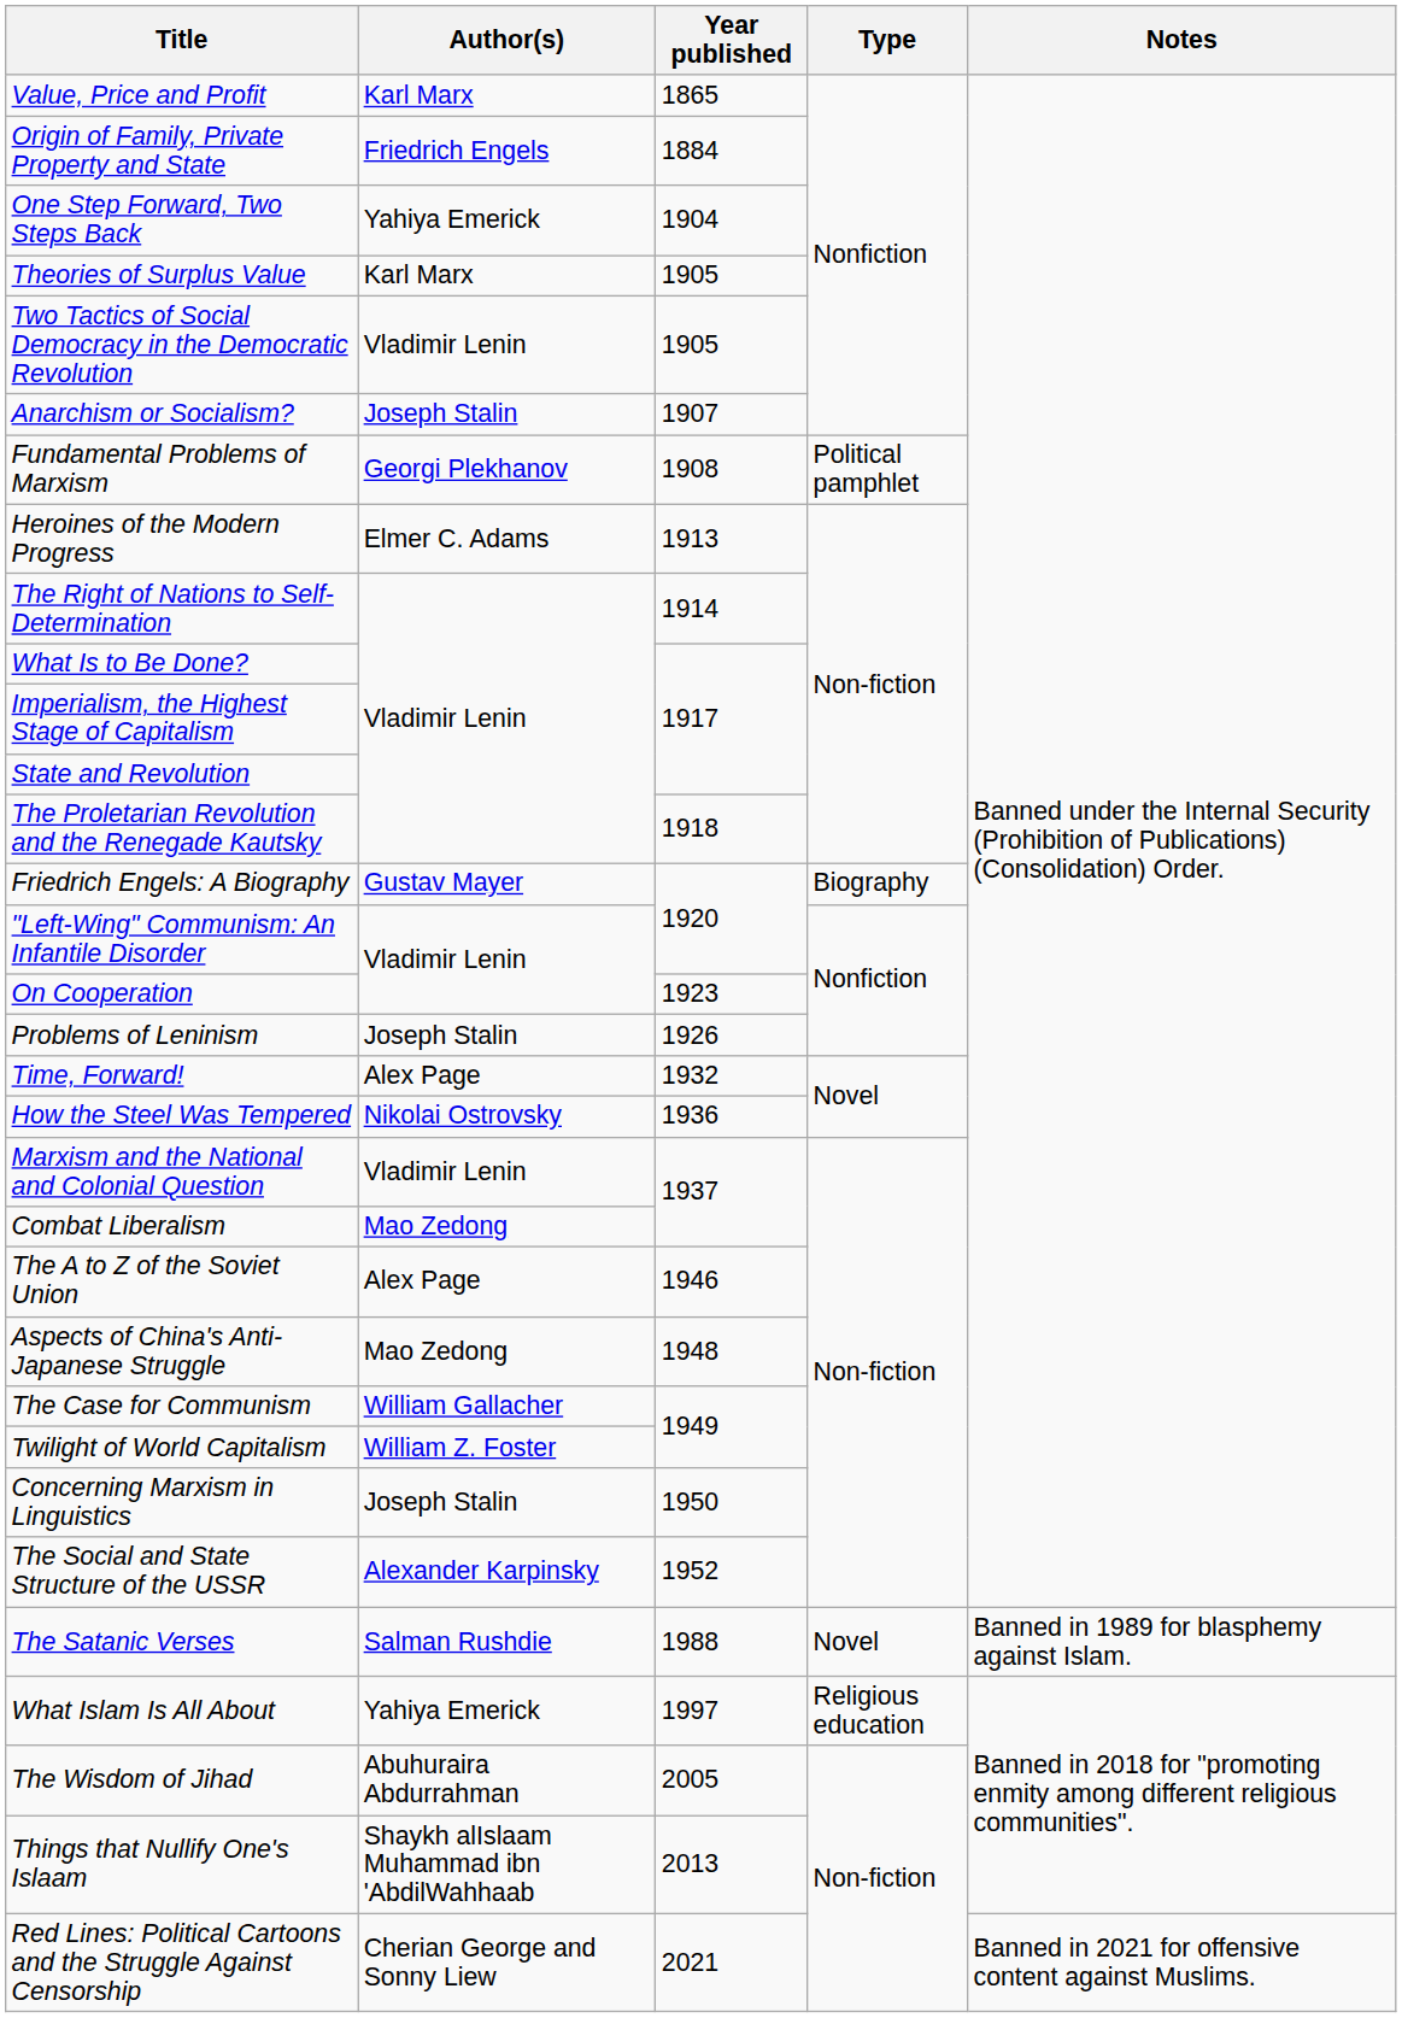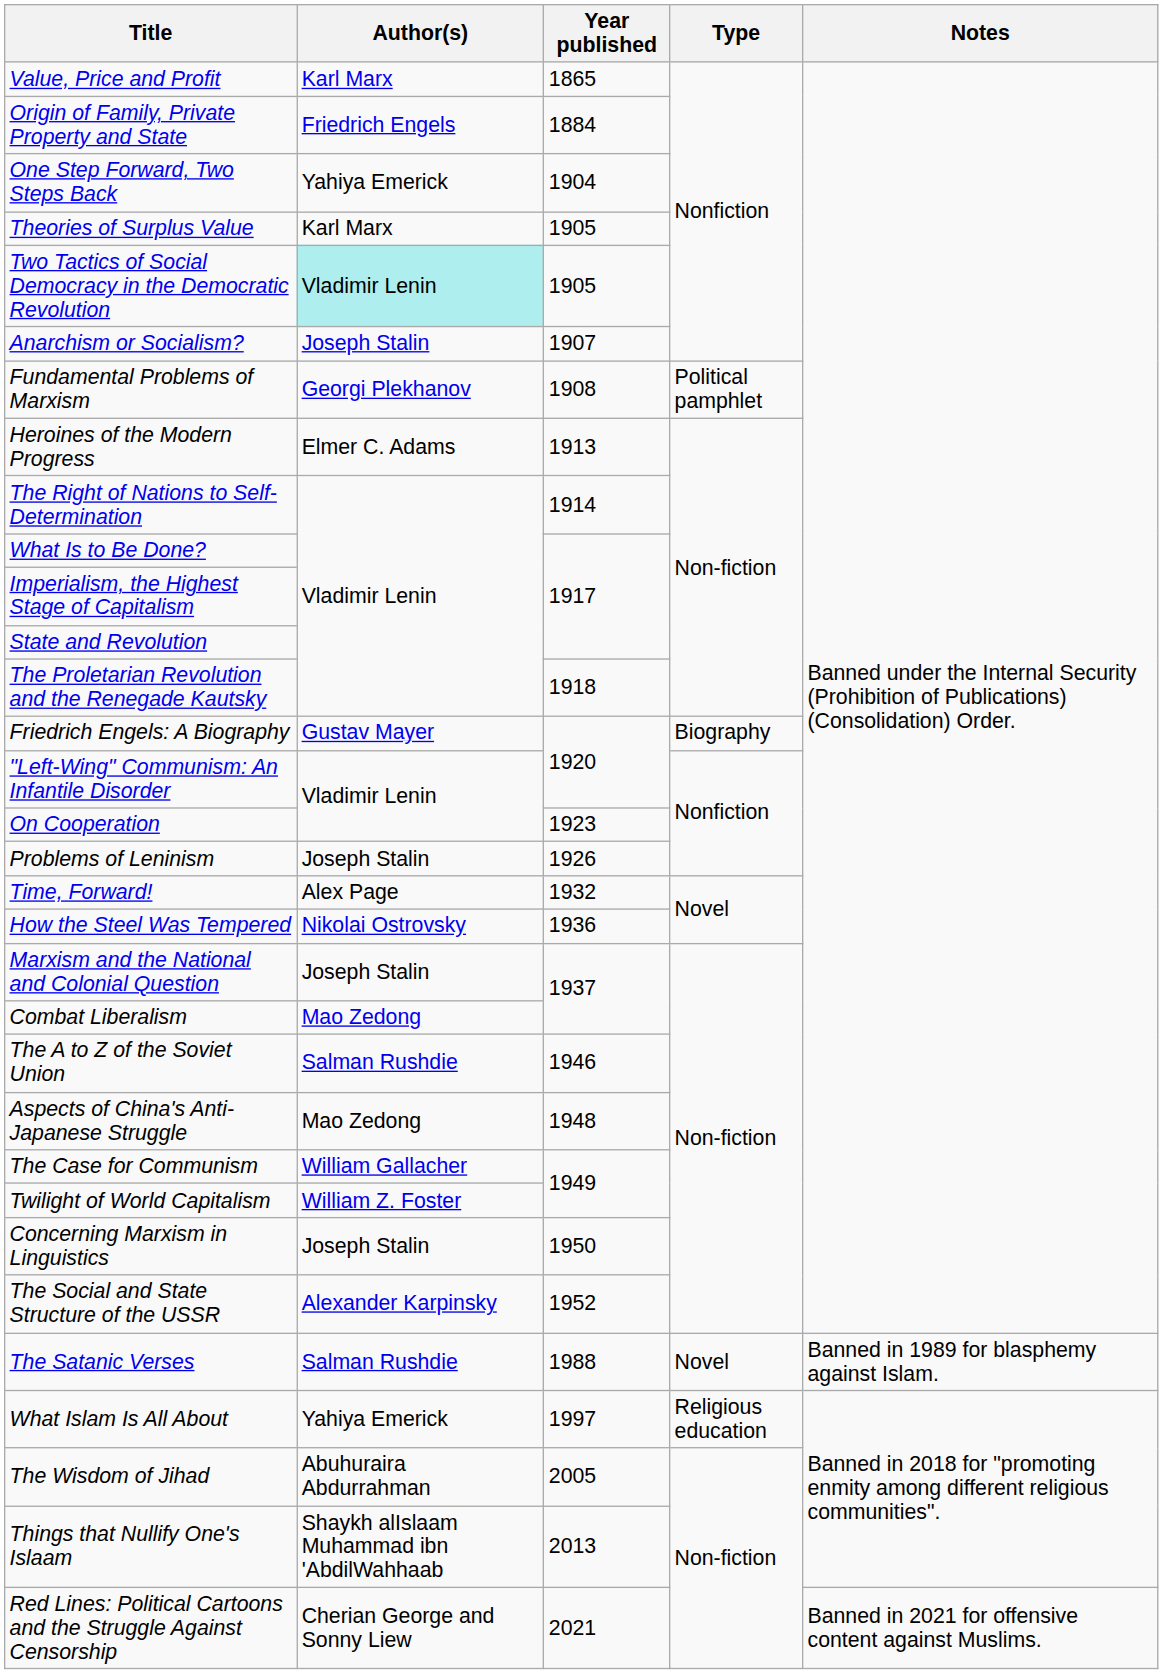Two Tactics of Social Democracy in the Democratic Revolution | Author(s): no background -> paleturquoise background
Marxism and the National and Colonial Question | Author(s): Vladimir Lenin -> Joseph Stalin
The A to Z of the Soviet Union | Author(s): Alex Page -> Salman Rushdie
